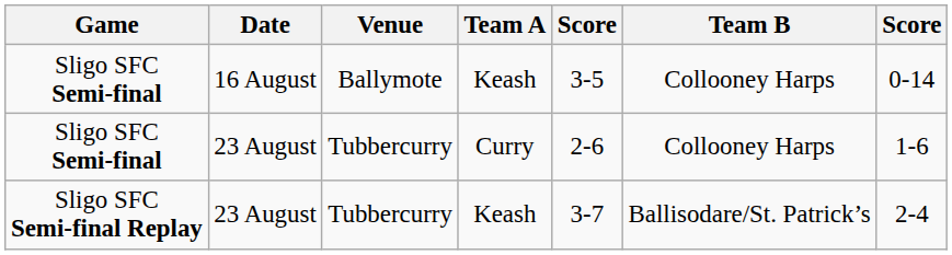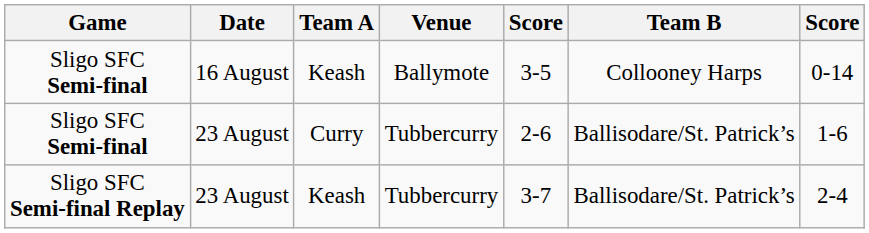columns swapped: Venue <-> Team A
Sligo SFC Semi-final / 23 August | Team B: Collooney Harps -> Ballisodare/St. Patrick’s
